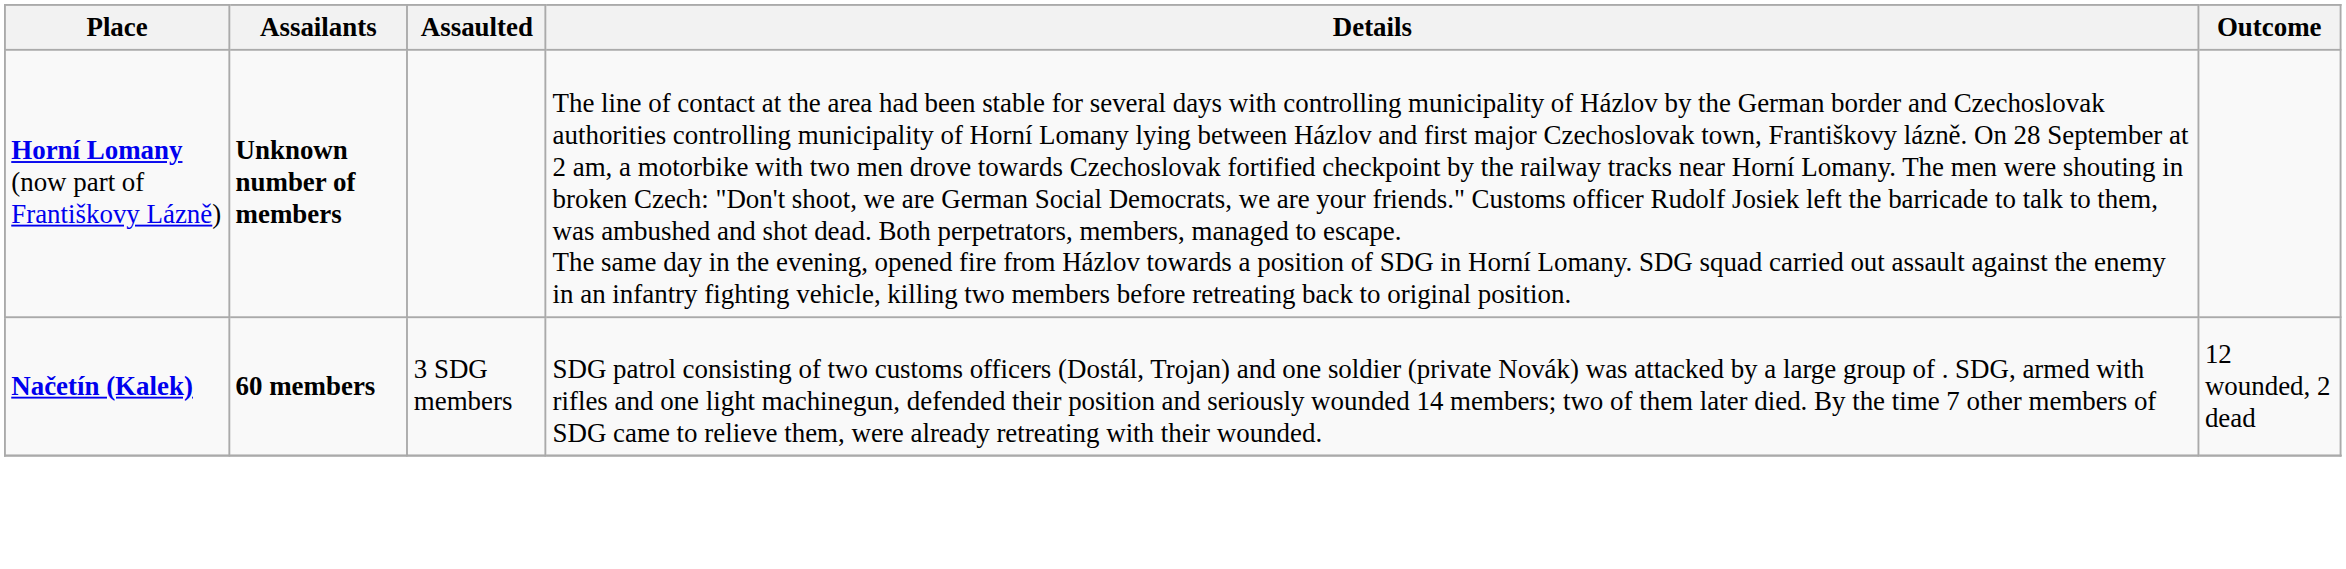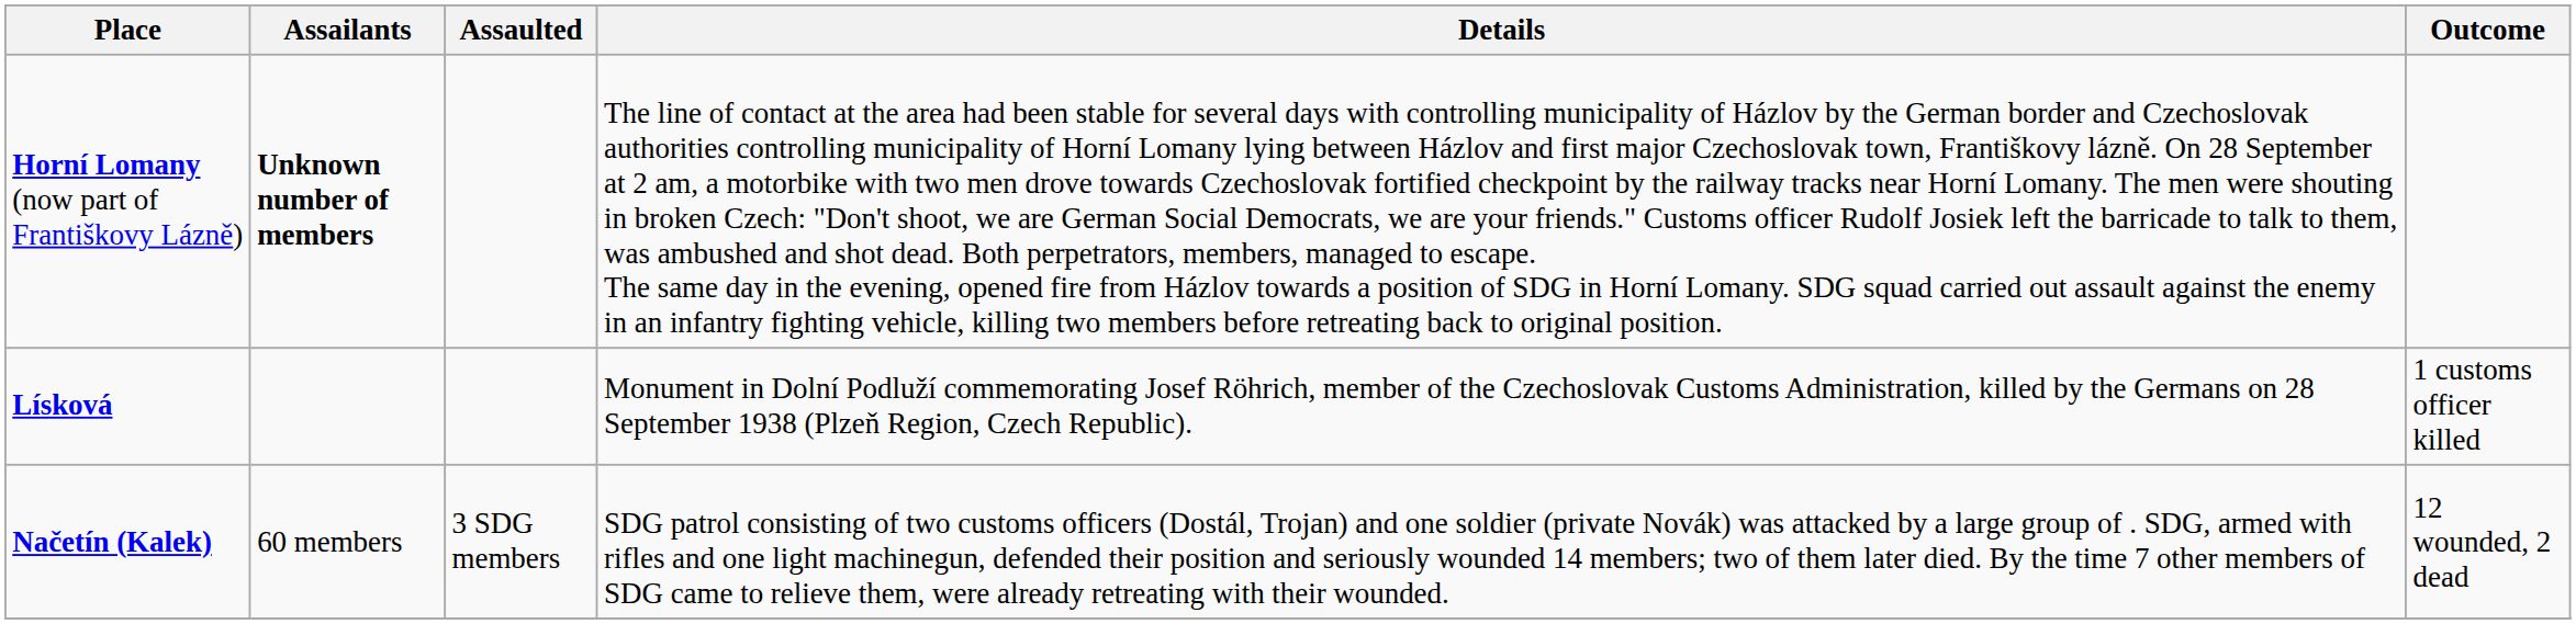+ row: Lísková | Monument in Dolní Podluží commemorating Josef Röhrich, member of the Czechoslovak Customs Administration, killed by the Germans on 28 September 1938 (Plzeň Region, Czech Republic). | 1 customs officer killed
Načetín (Kalek) | Assailants: bold -> normal
